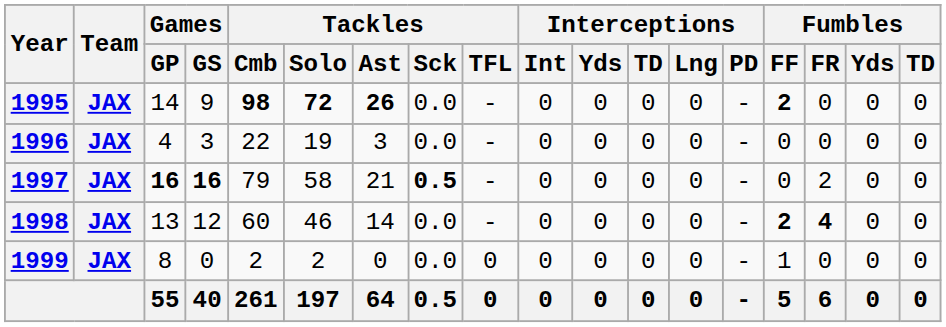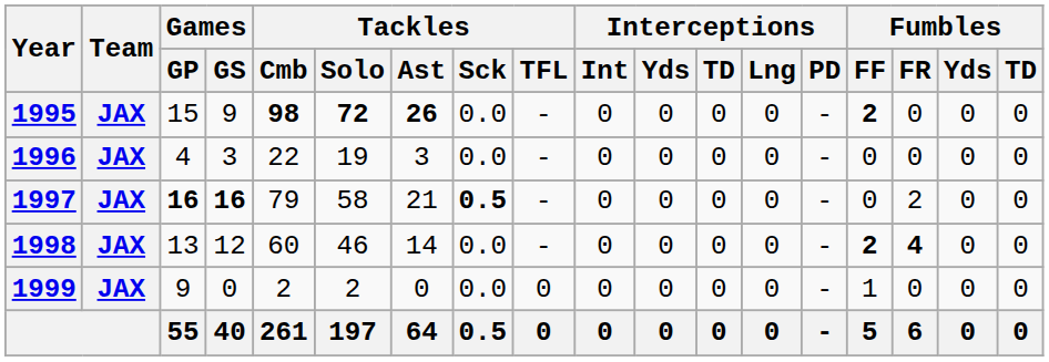1995 | Games / GP: 14 -> 15
1999 | Games / GP: 8 -> 9
